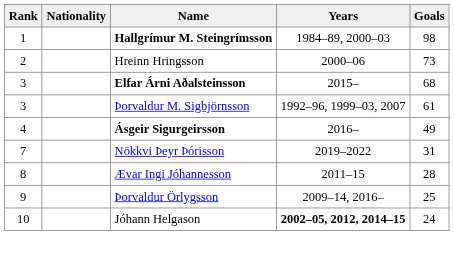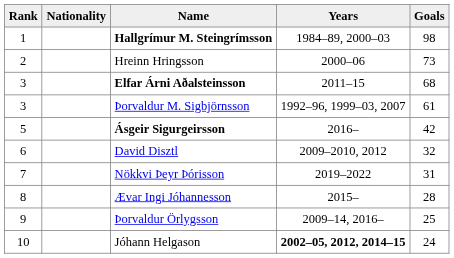Elfar Árni Aðalsteinsson | Years: 2015– -> 2011–15
Ásgeir Sigurgeirsson | Rank: 4 -> 5
Ásgeir Sigurgeirsson | Goals: 49 -> 42
+ row: 6 | David Disztl | 2009–2010, 2012 | 32
Ævar Ingi Jóhannesson | Years: 2011–15 -> 2015–
